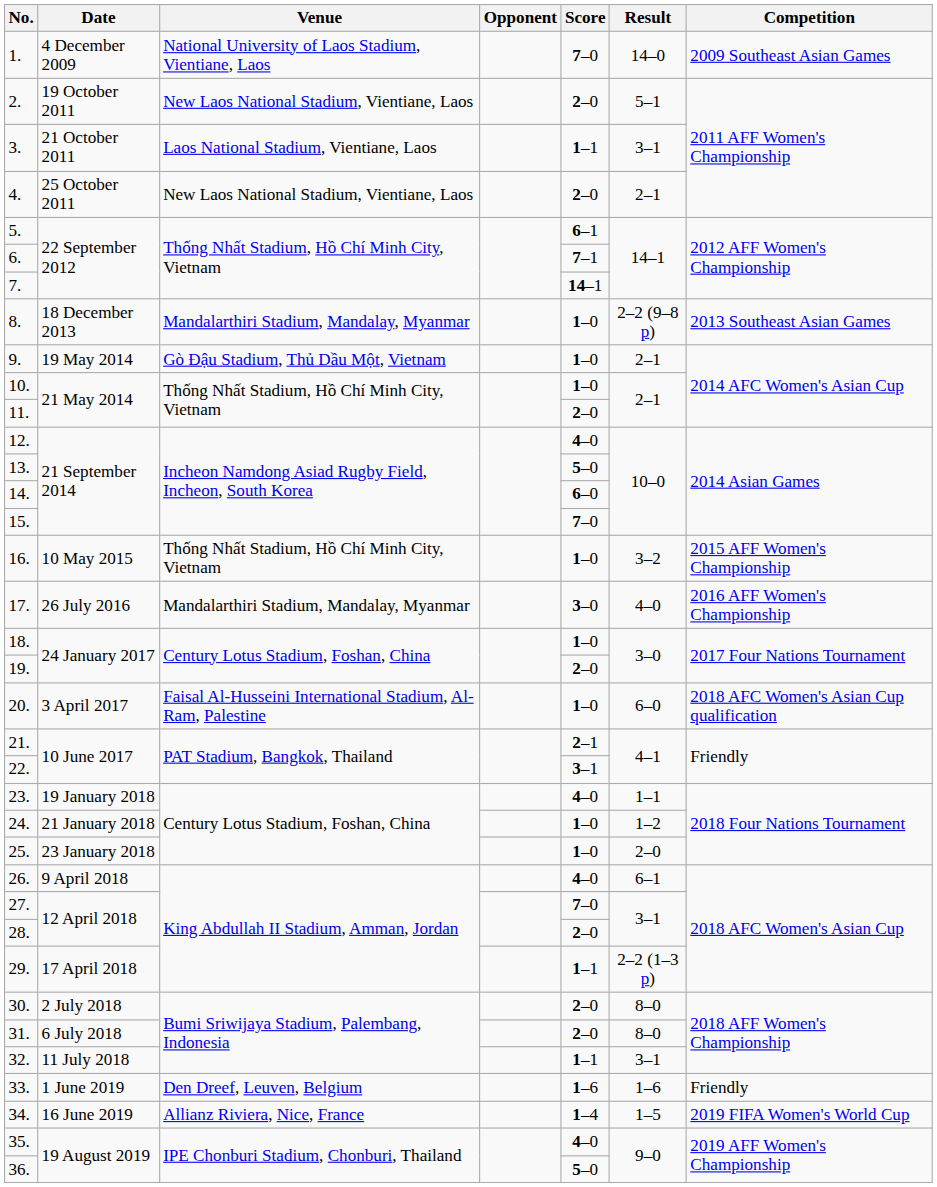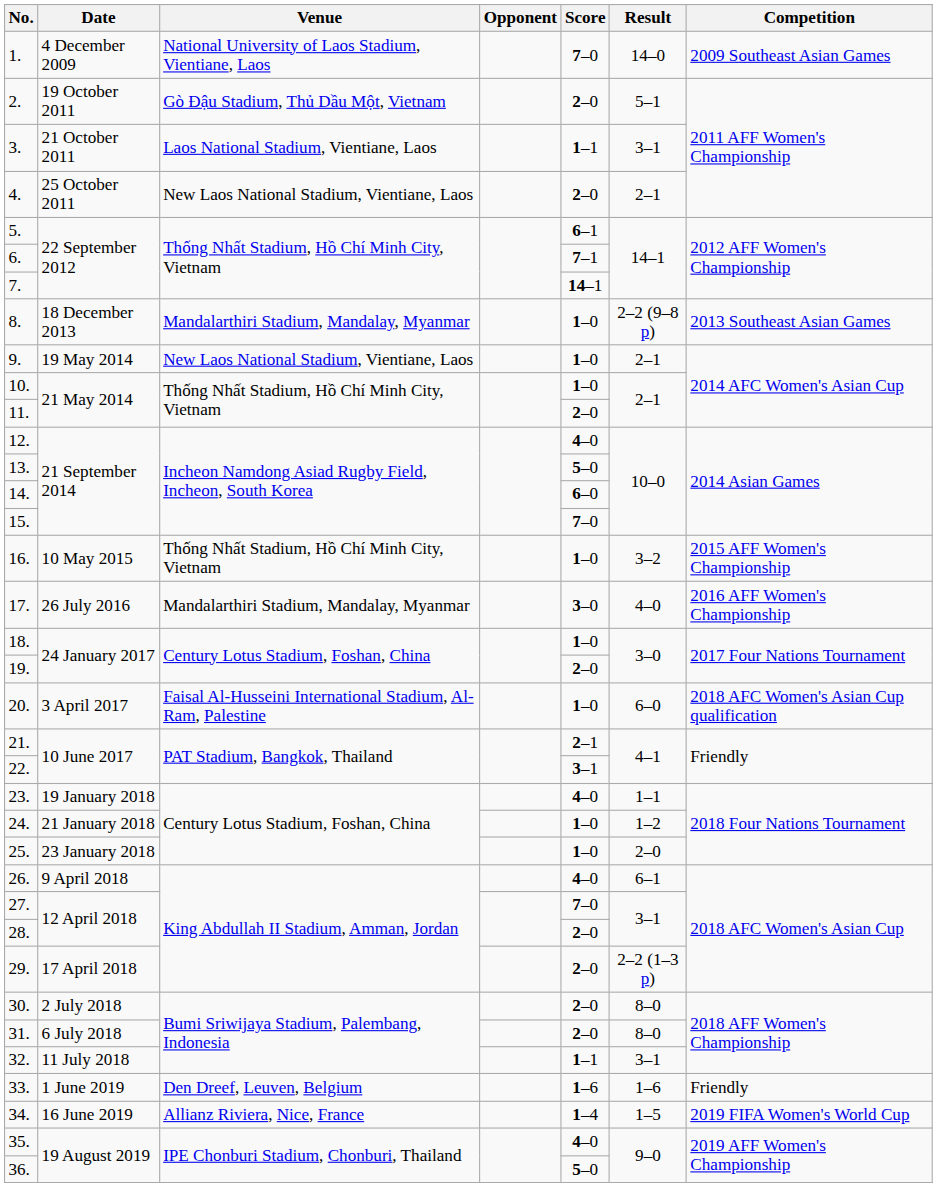2. | Venue: New Laos National Stadium, Vientiane, Laos -> Gò Đậu Stadium, Thủ Dầu Một, Vietnam
9. | Venue: Gò Đậu Stadium, Thủ Dầu Một, Vietnam -> New Laos National Stadium, Vientiane, Laos
29. | Score: 1–1 -> 2–0
